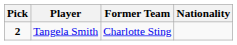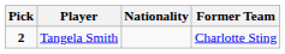columns swapped: Nationality <-> Former Team
